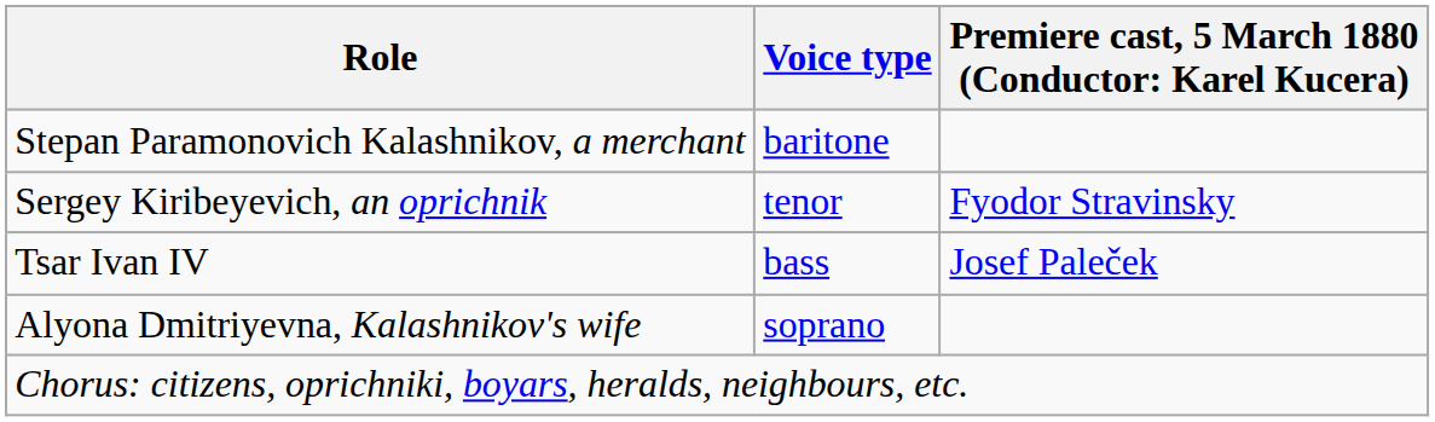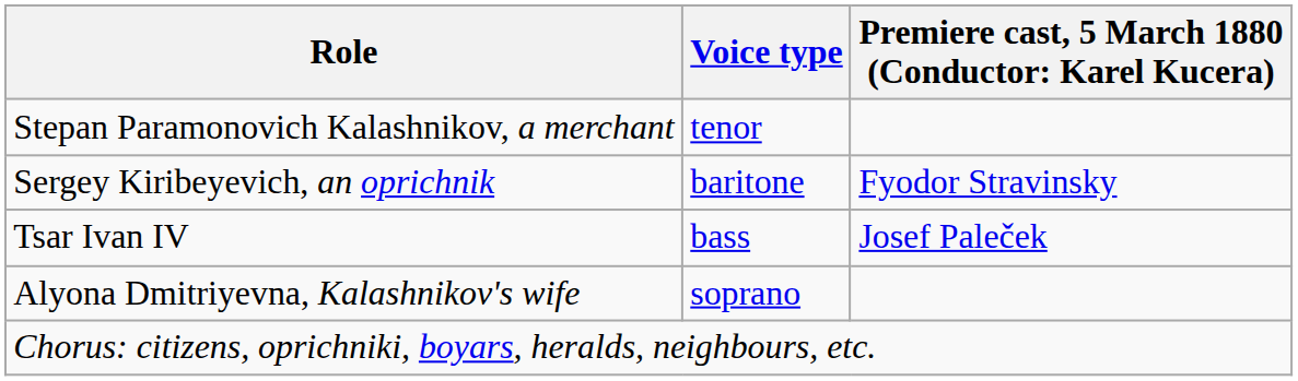Stepan Paramonovich Kalashnikov, a merchant | Voice type: baritone -> tenor
Sergey Kiribeyevich, an oprichnik | Voice type: tenor -> baritone
